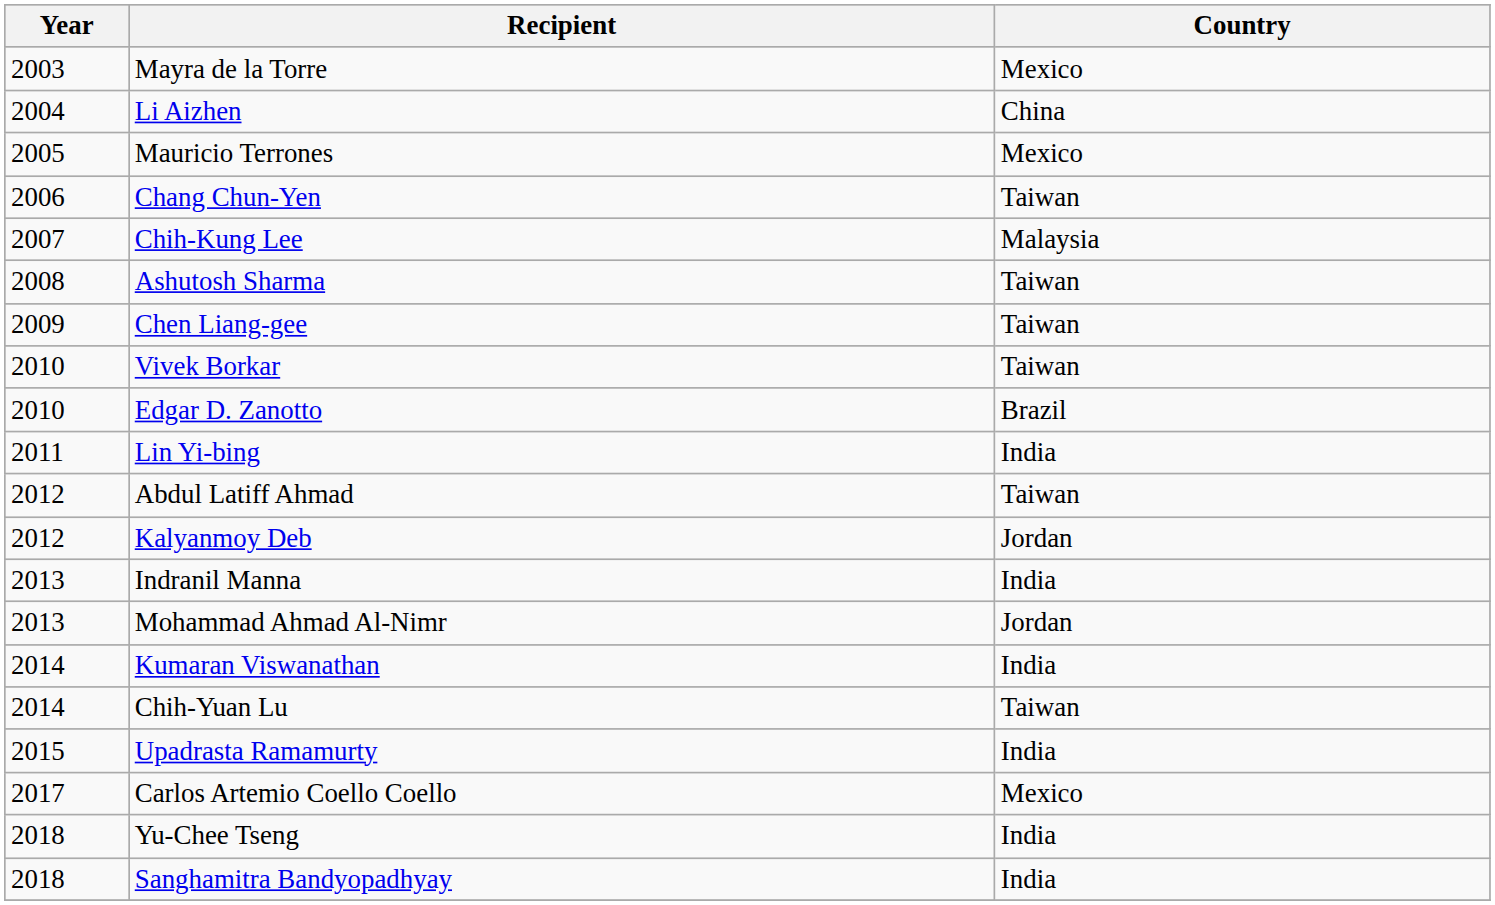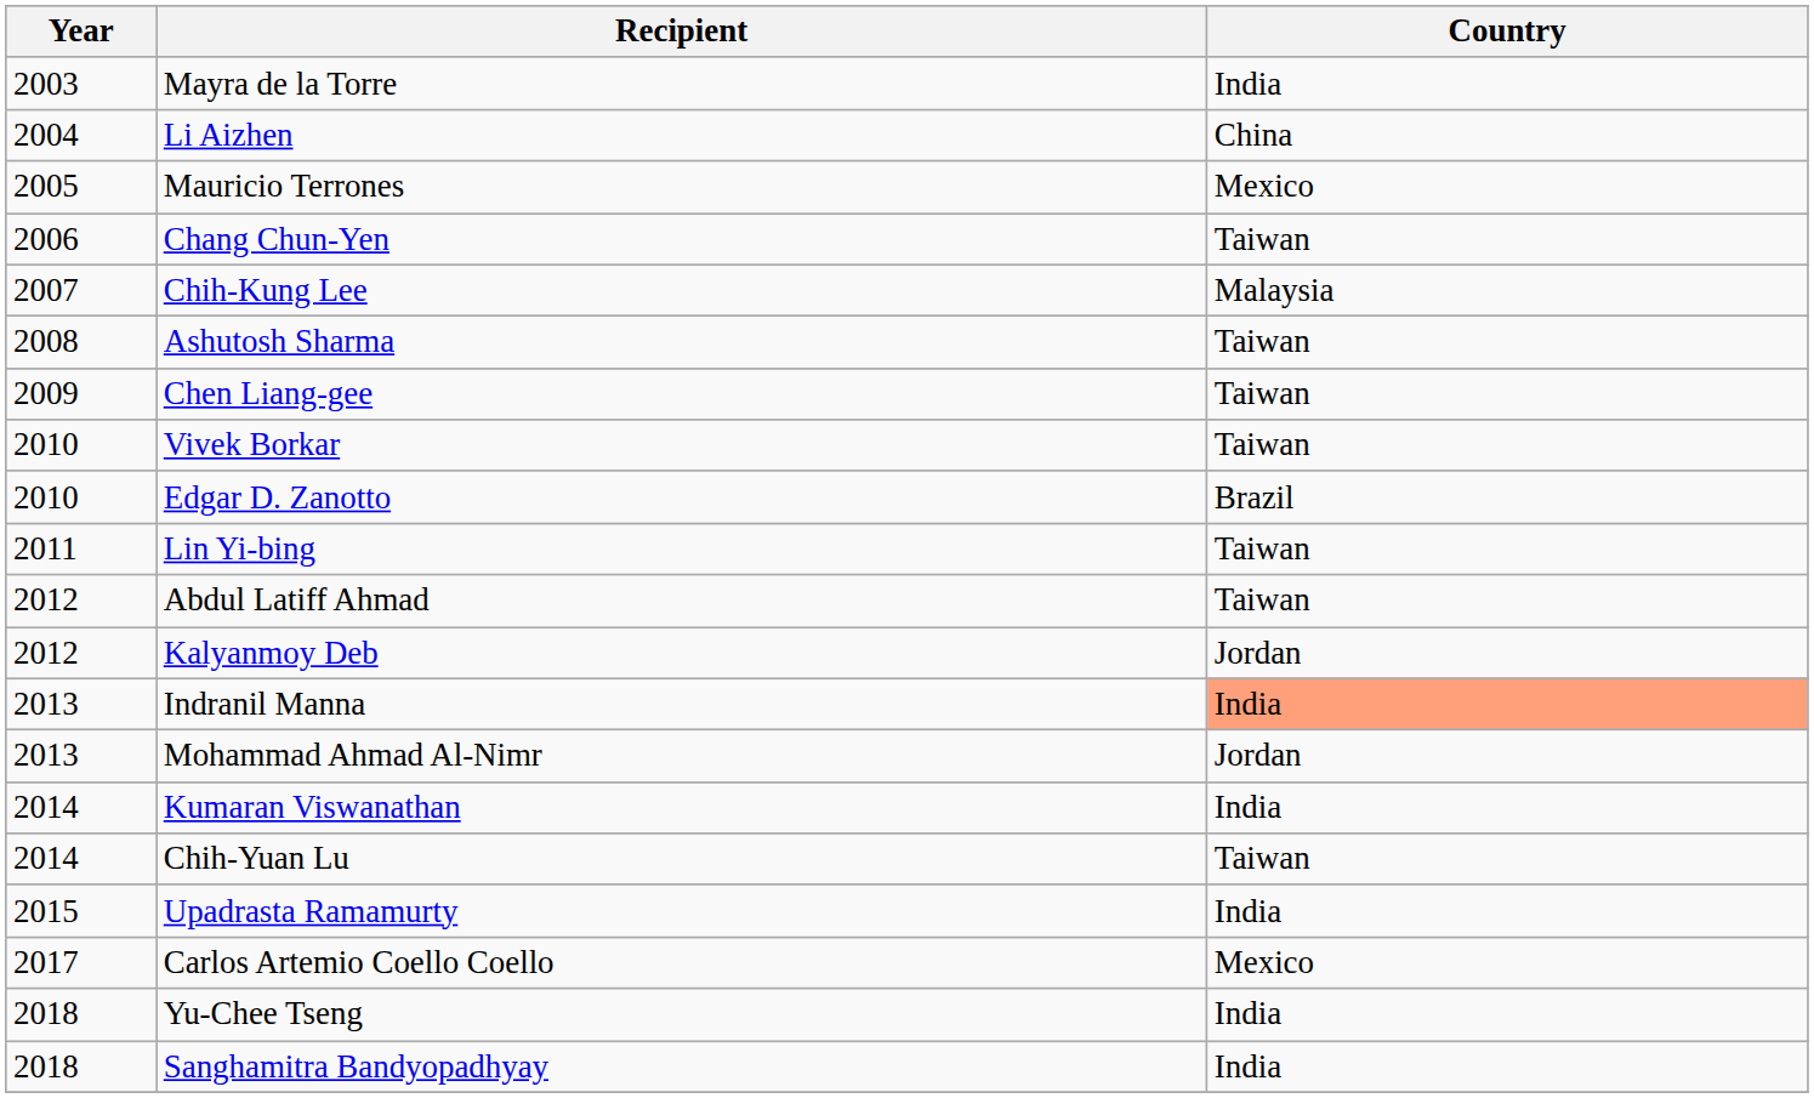Mayra de la Torre | Country: Mexico -> India
Lin Yi-bing | Country: India -> Taiwan
Indranil Manna | Country: no background -> lightsalmon background
